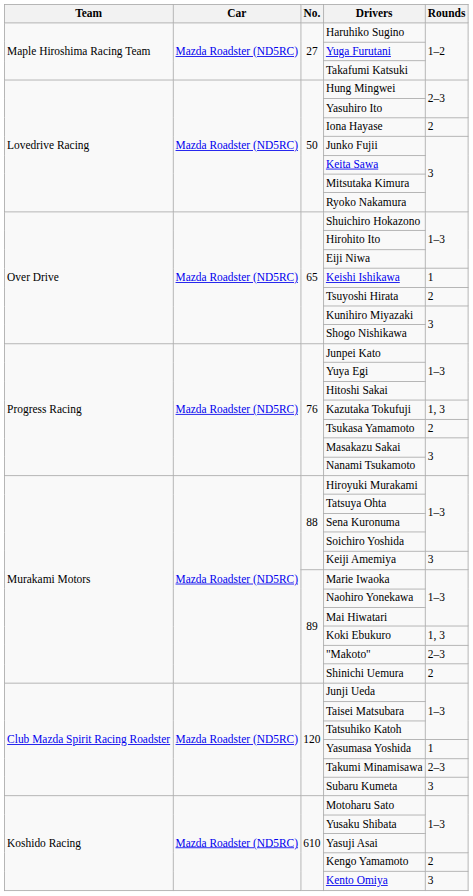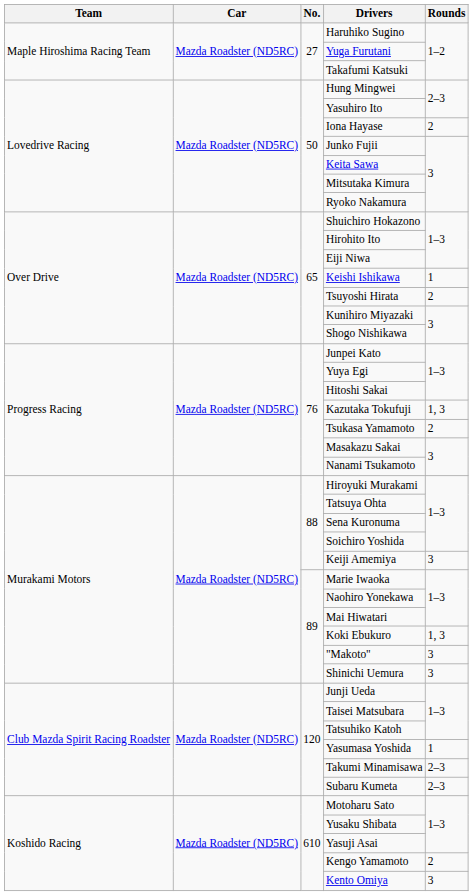"Makoto" | Rounds: 2–3 -> 3
Shinichi Uemura | Rounds: 2 -> 3
Subaru Kumeta | Rounds: 3 -> 2–3
